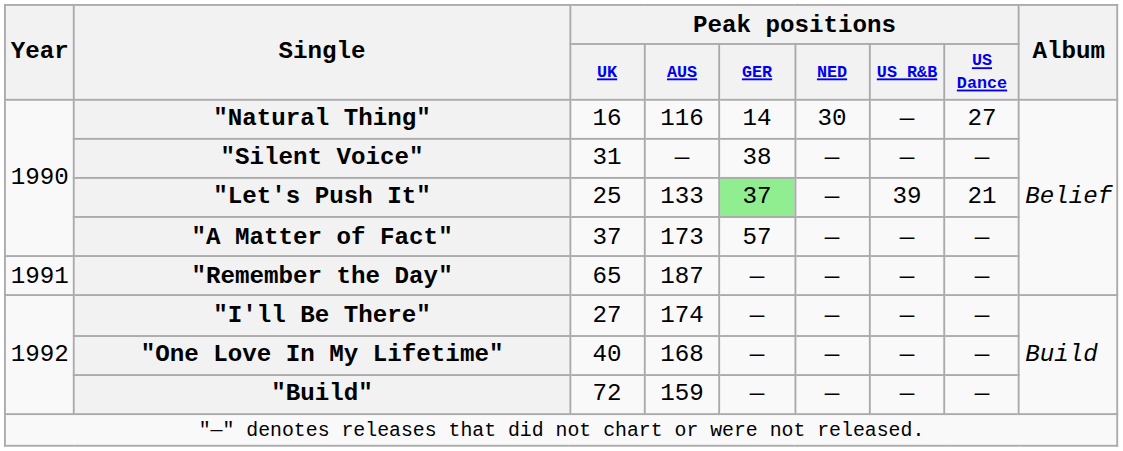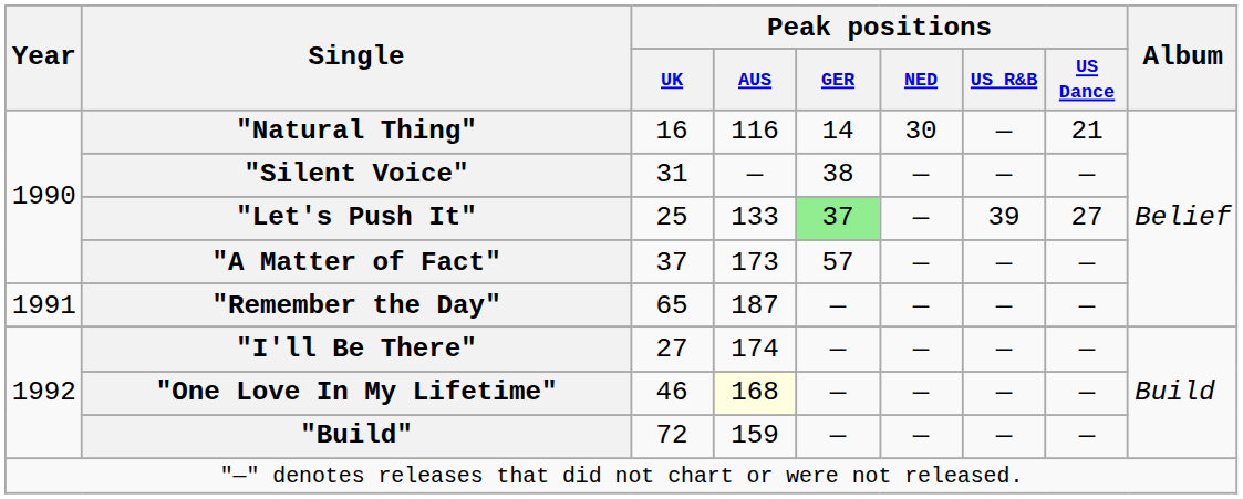"Natural Thing" | Peak positions / US Dance: 27 -> 21
"Let's Push It" | Peak positions / US Dance: 21 -> 27
"One Love In My Lifetime" | Peak positions / UK: 40 -> 46
"One Love In My Lifetime" | Peak positions / AUS: no background -> lightyellow background
